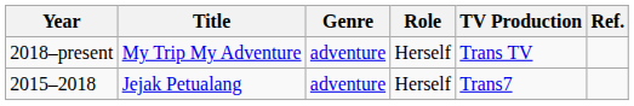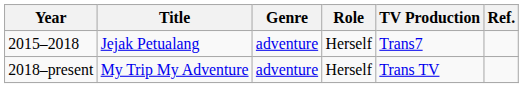rows swapped: 2015–2018 <-> 2018–present
